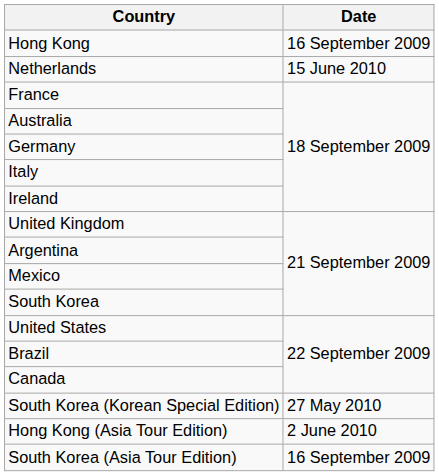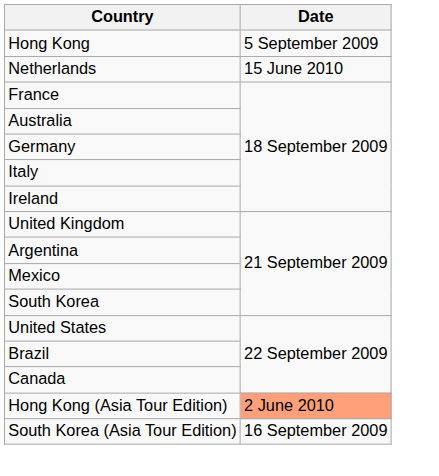Hong Kong | Date: 16 September 2009 -> 5 September 2009
- row: South Korea (Korean Special Edition) | 27 May 2010
Hong Kong (Asia Tour Edition) | Date: no background -> lightsalmon background
